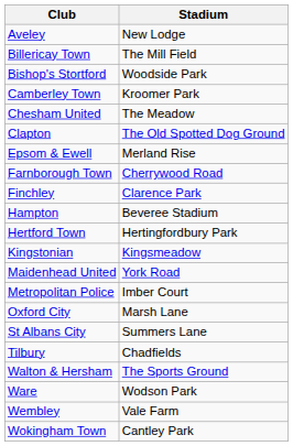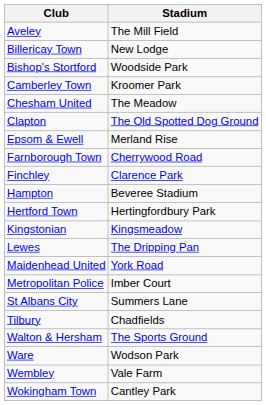Aveley | Stadium: New Lodge -> The Mill Field
Billericay Town | Stadium: The Mill Field -> New Lodge
+ row: Lewes | The Dripping Pan
- row: Oxford City | Marsh Lane
